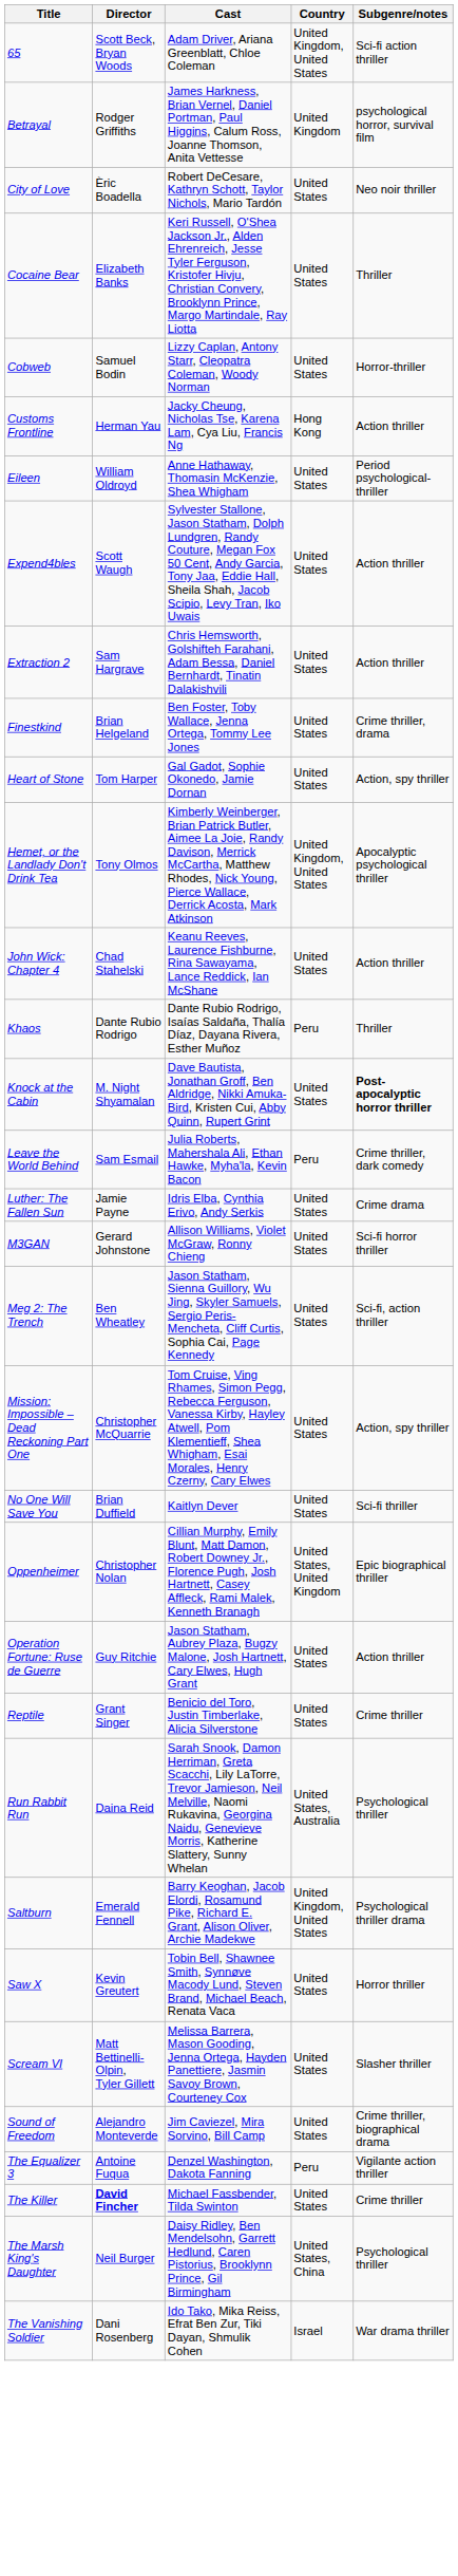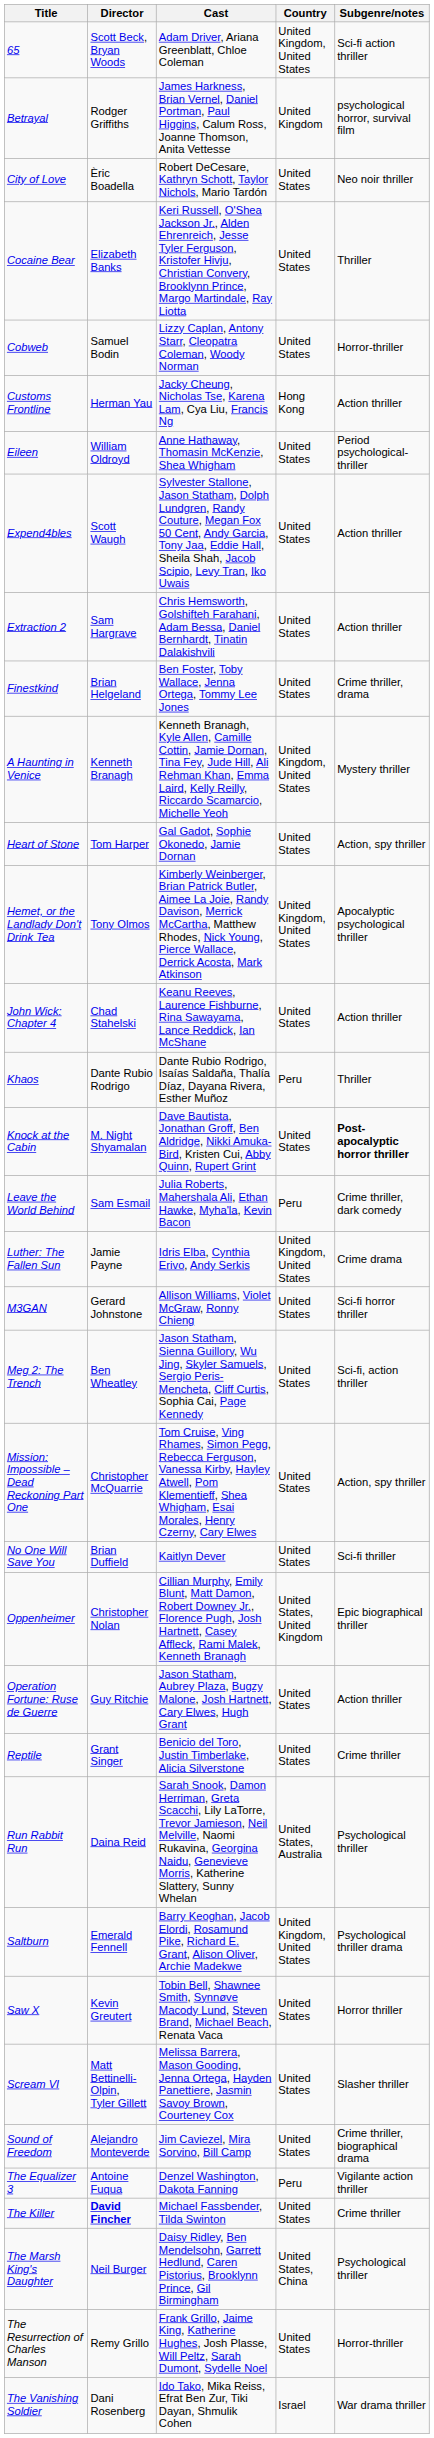+ row: A Haunting in Venice | Kenneth Branagh | Kenneth Branagh, Kyle Allen, Camille Cottin, Jamie Dornan, Tina Fey, Jude Hill, Ali Rehman Khan, Emma Laird, Kelly Reilly, Riccardo Scamarcio, Michelle Yeoh | United Kingdom, United States | Mystery thriller
Luther: The Fallen Sun | Country: United States -> United Kingdom, United States
+ row: The Resurrection of Charles Manson | Remy Grillo | Frank Grillo, Jaime King, Katherine Hughes, Josh Plasse, Will Peltz, Sarah Dumont, Sydelle Noel | United States | Horror-thriller
